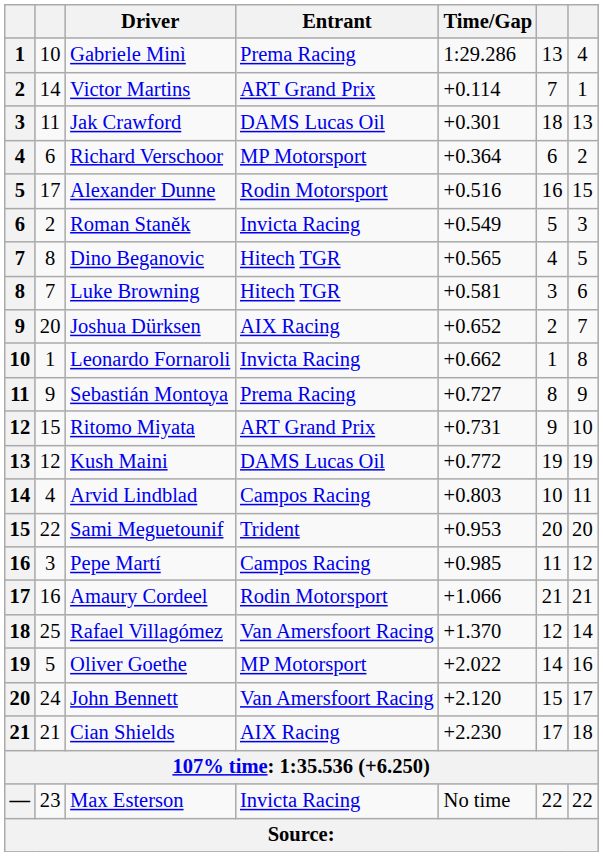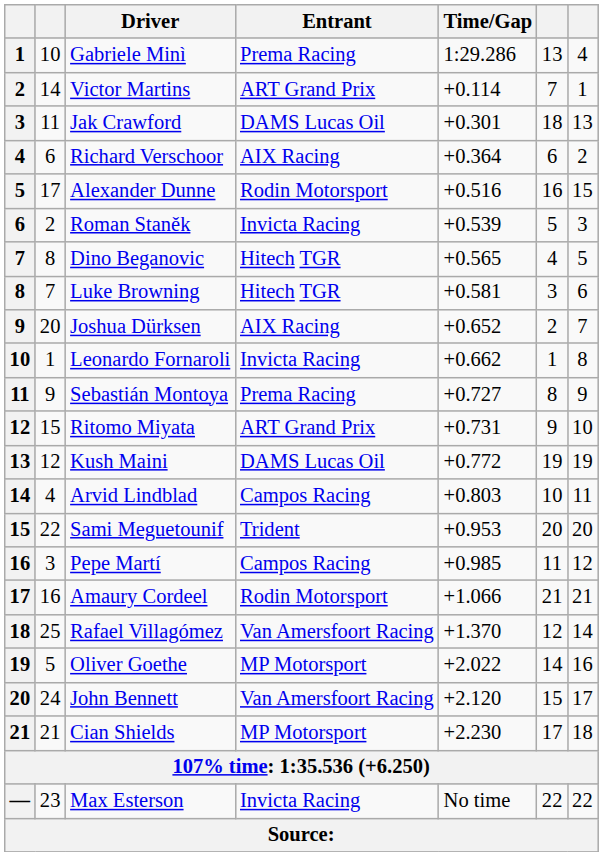Richard Verschoor | Entrant: MP Motorsport -> AIX Racing
Roman Staněk | Time/Gap: +0.549 -> +0.539
Cian Shields | Entrant: AIX Racing -> MP Motorsport
